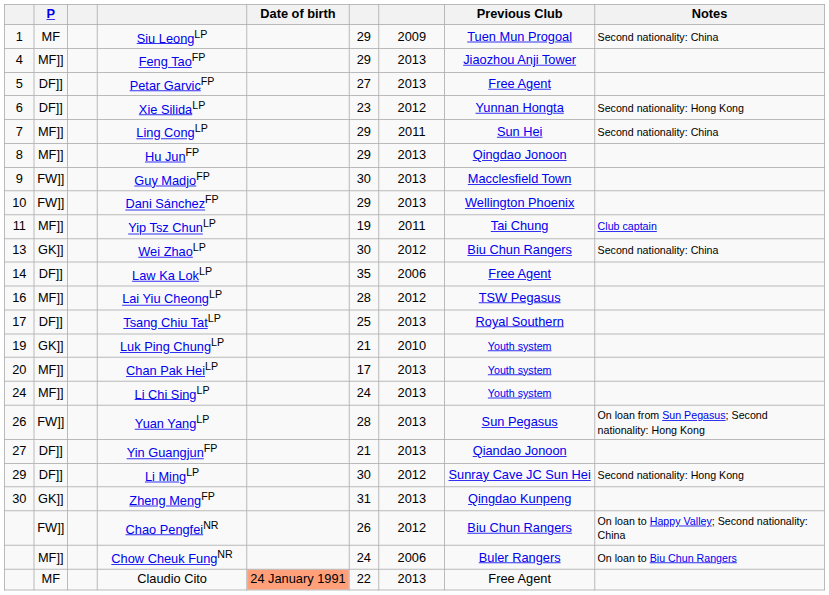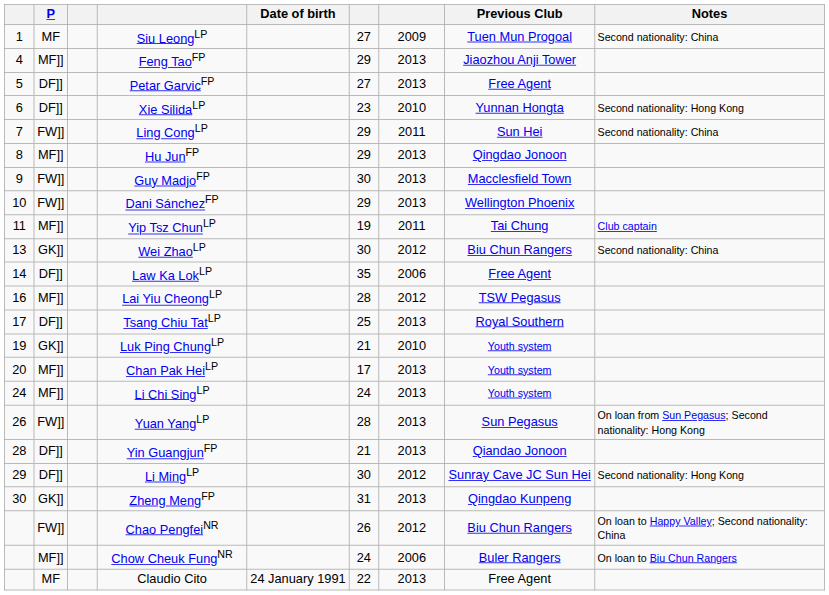Siu LeongLP | column 6: 29 -> 27
Xie SilidaLP | column 7: 2012 -> 2010
Ling CongLP | P: MF]] -> FW]]
Yin GuangjunFP | column 1: 27 -> 28
Claudio Cito | Date of birth: lightsalmon background -> no background
